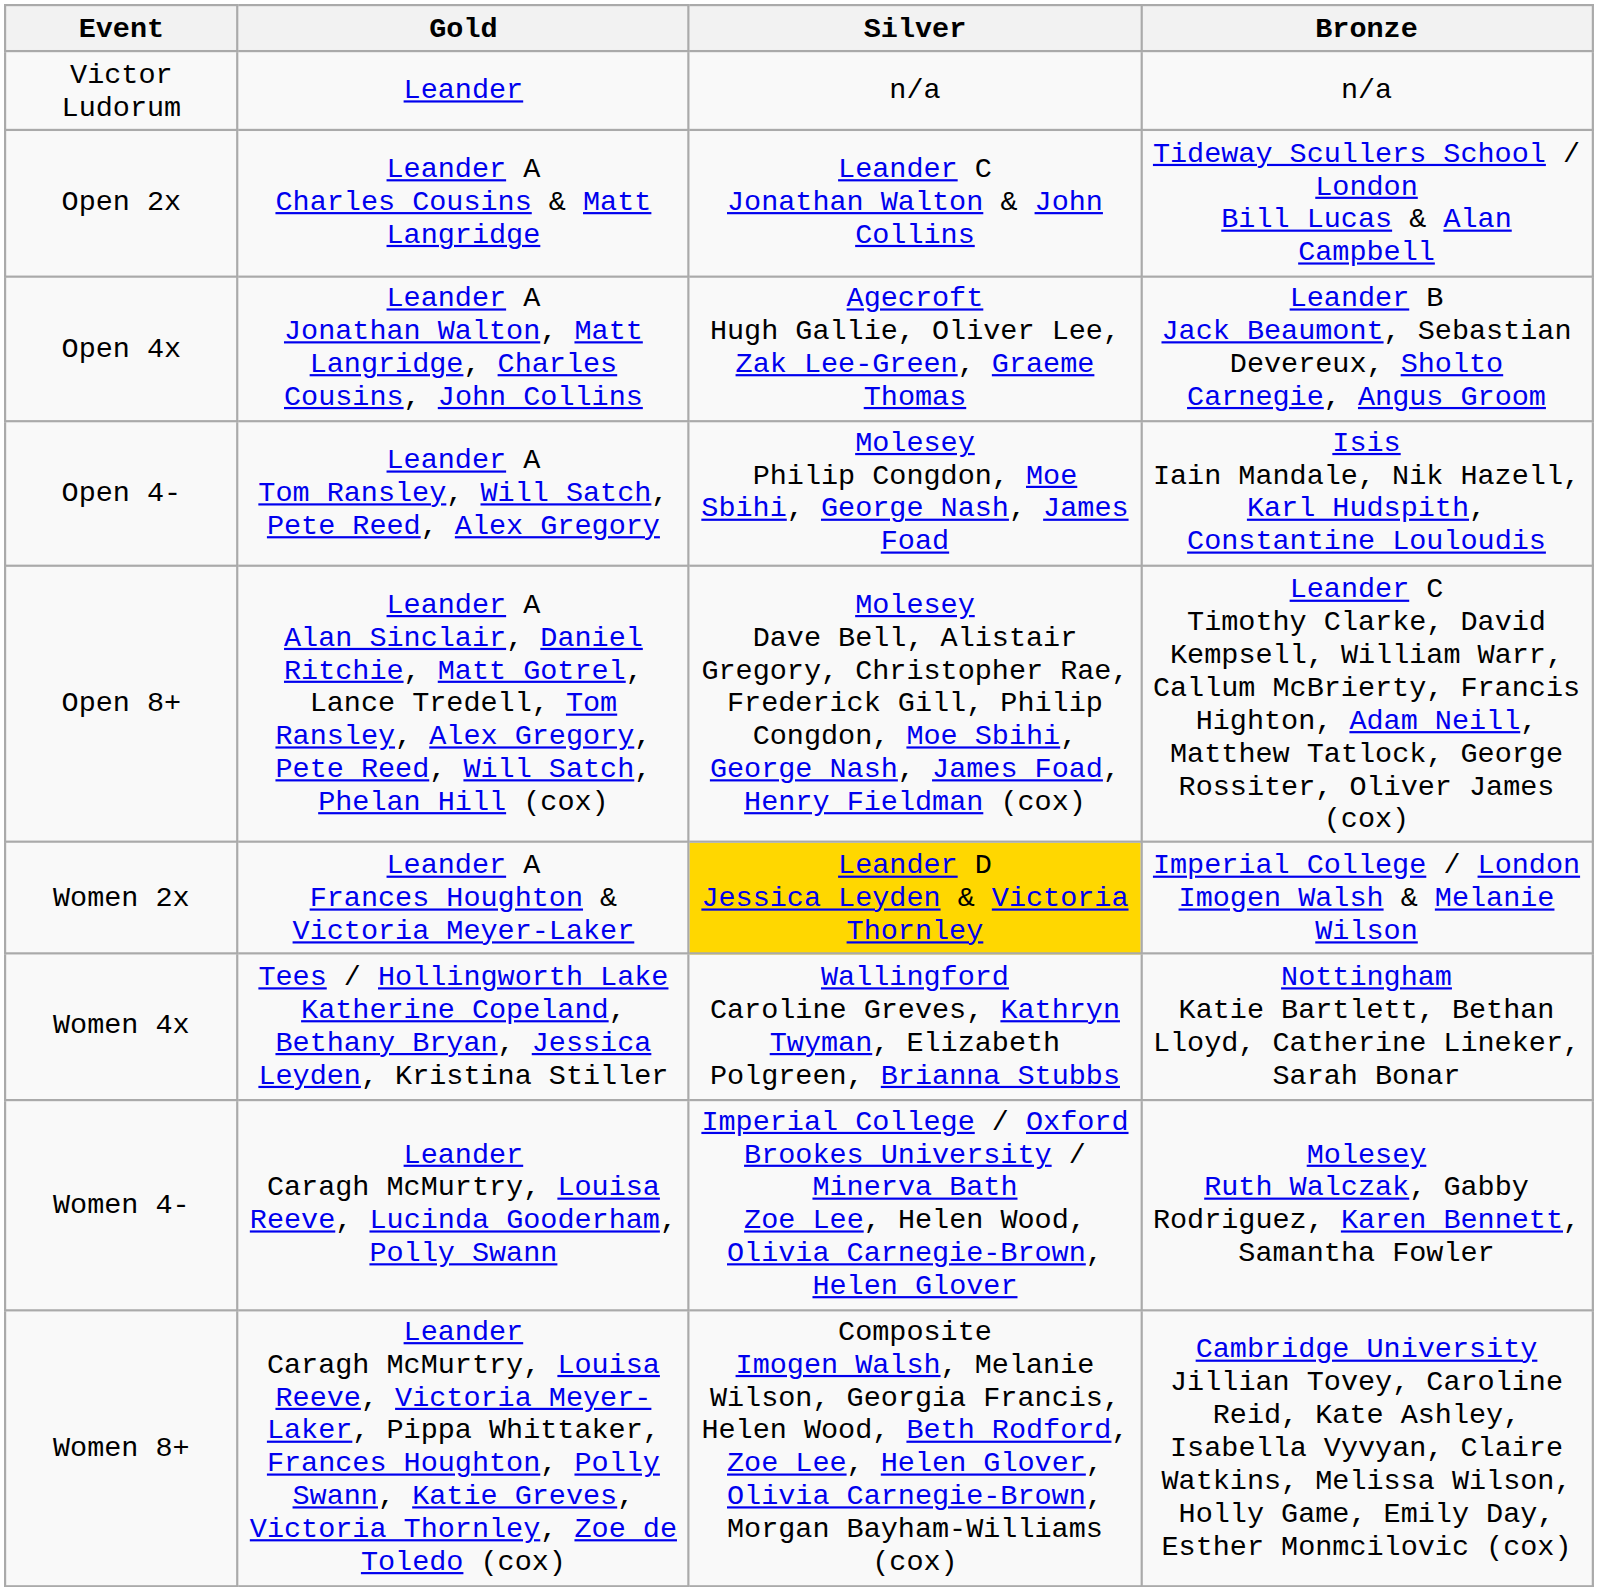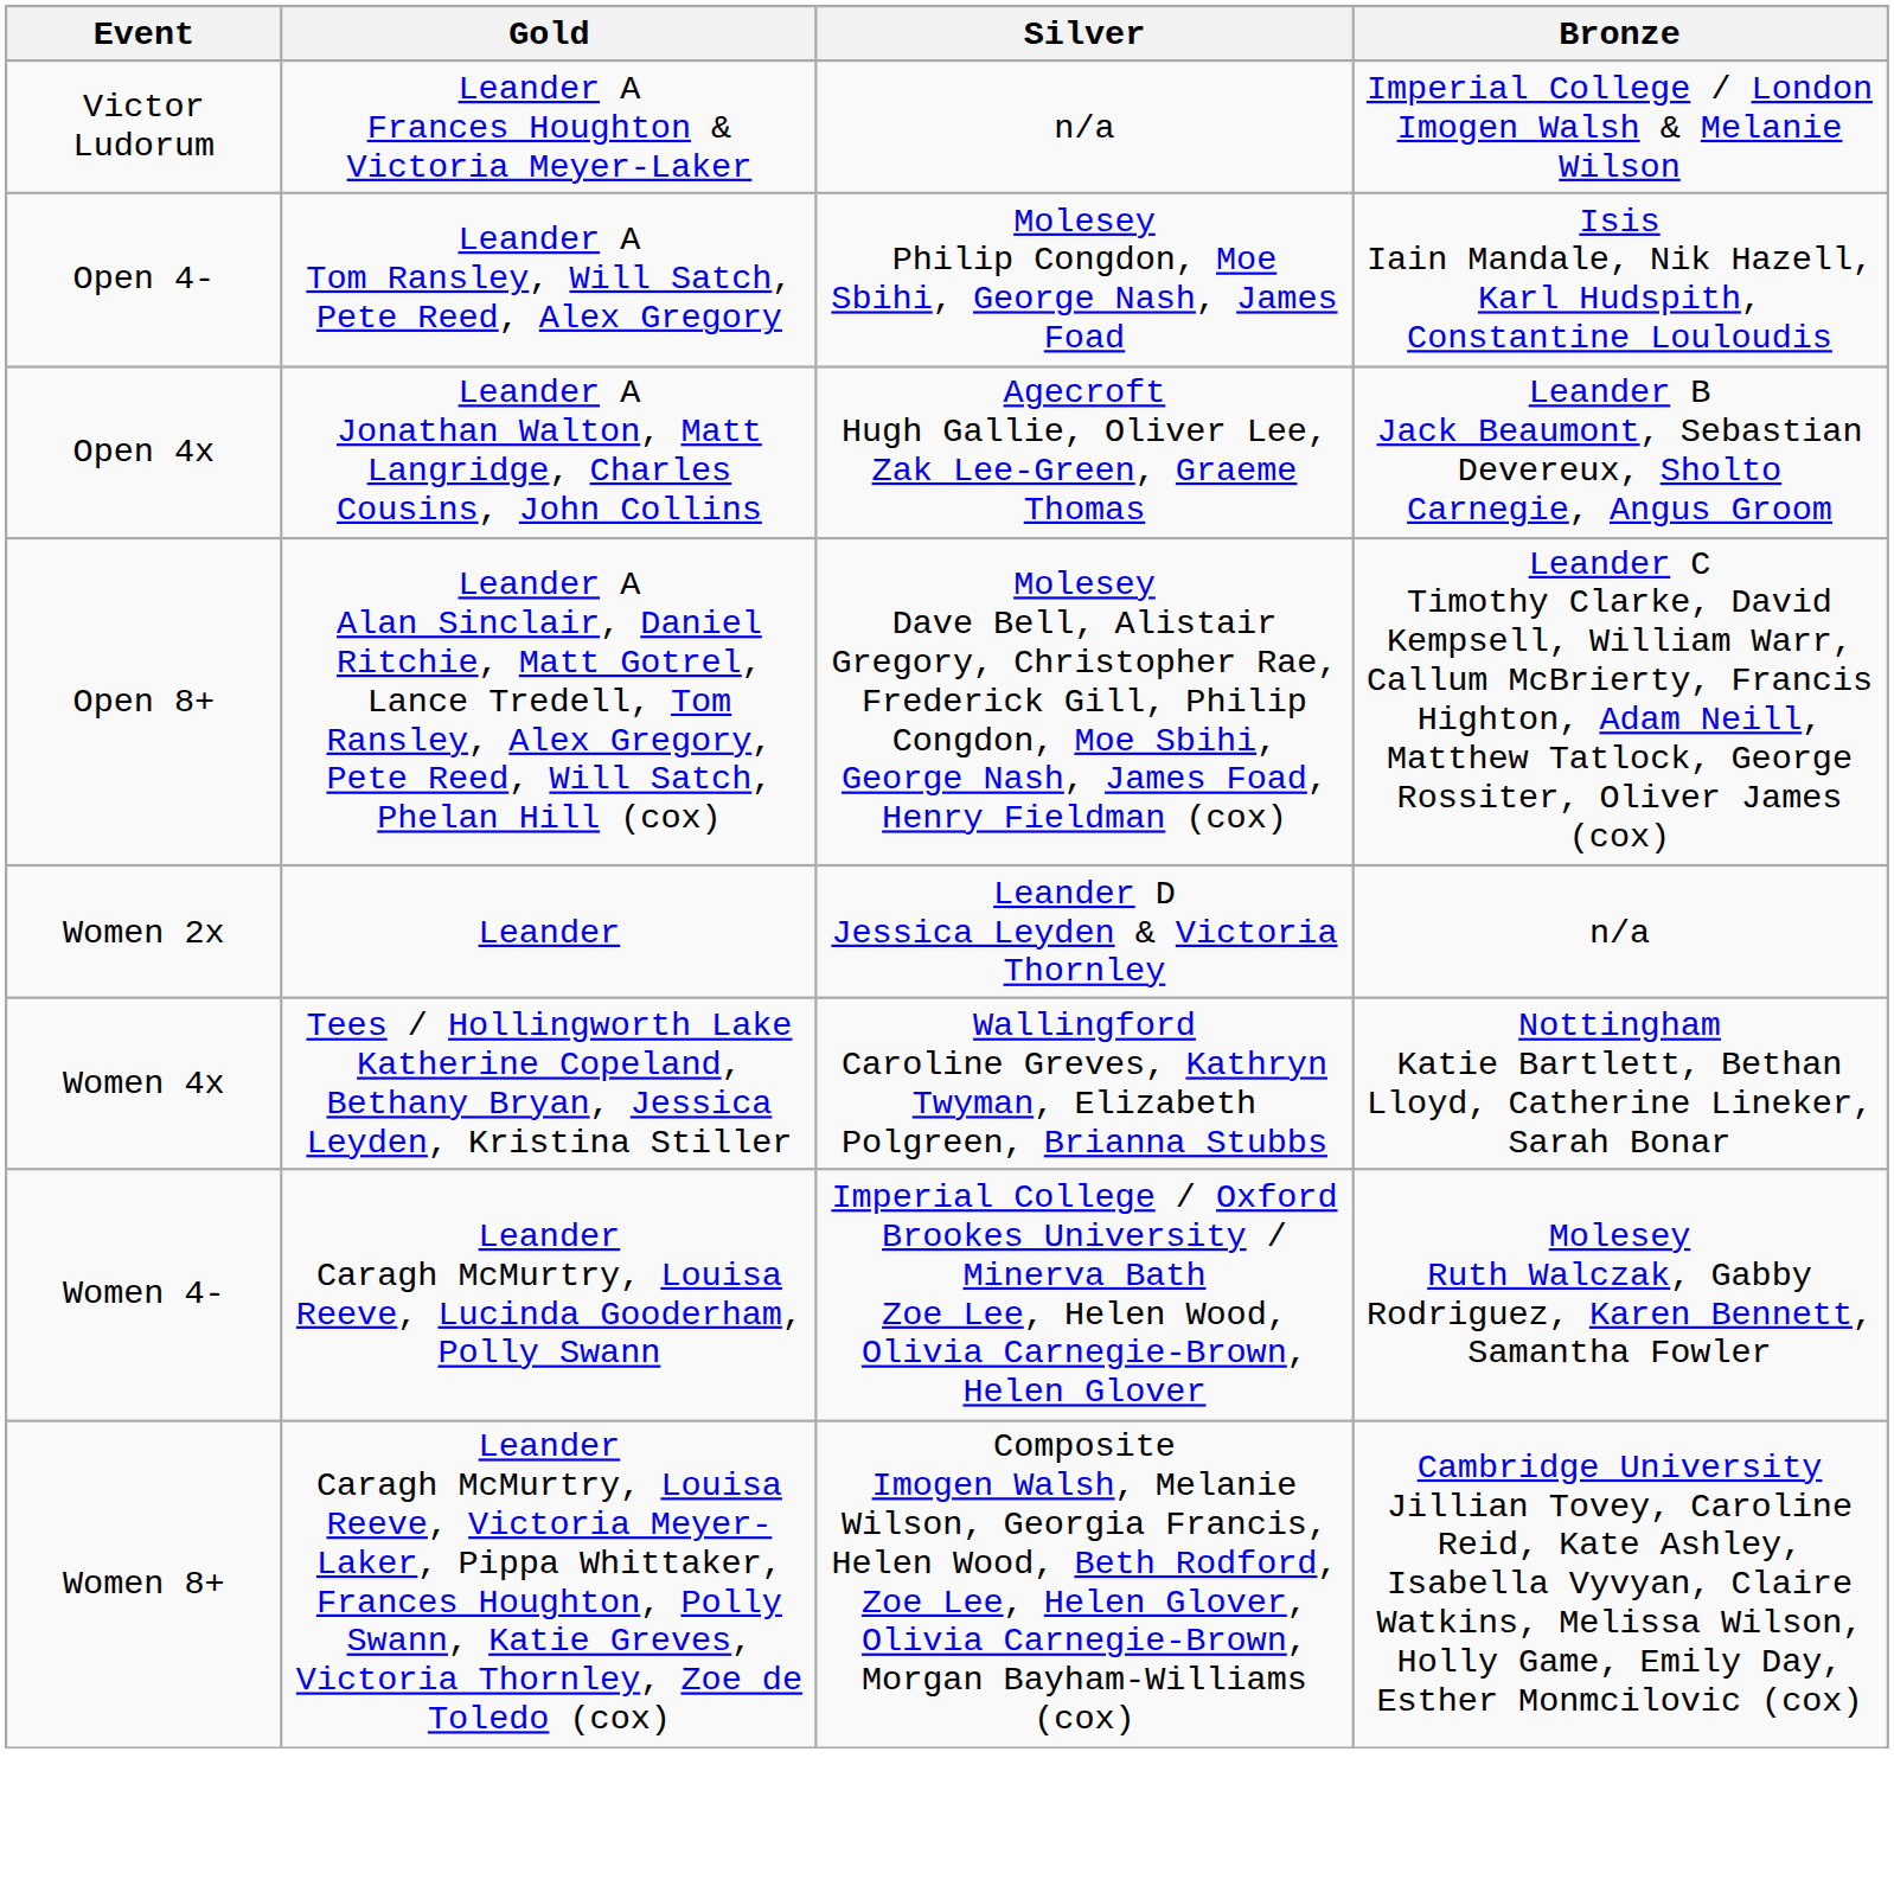Victor Ludorum | Gold: Leander -> Leander A Frances Houghton & Victoria Meyer-Laker
Victor Ludorum | Bronze: n/a -> Imperial College / London Imogen Walsh & Melanie Wilson
- row: Open 2x | Leander A Charles Cousins & Matt Langridge | Leander C Jonathan Walton & John Collins | Tideway Scullers School / London Bill Lucas & Alan Campbell
rows swapped: Open 4- <-> Open 4x
Women 2x | Gold: Leander A Frances Houghton & Victoria Meyer-Laker -> Leander
Women 2x | Silver: gold background -> no background
Women 2x | Bronze: Imperial College / London Imogen Walsh & Melanie Wilson -> n/a
